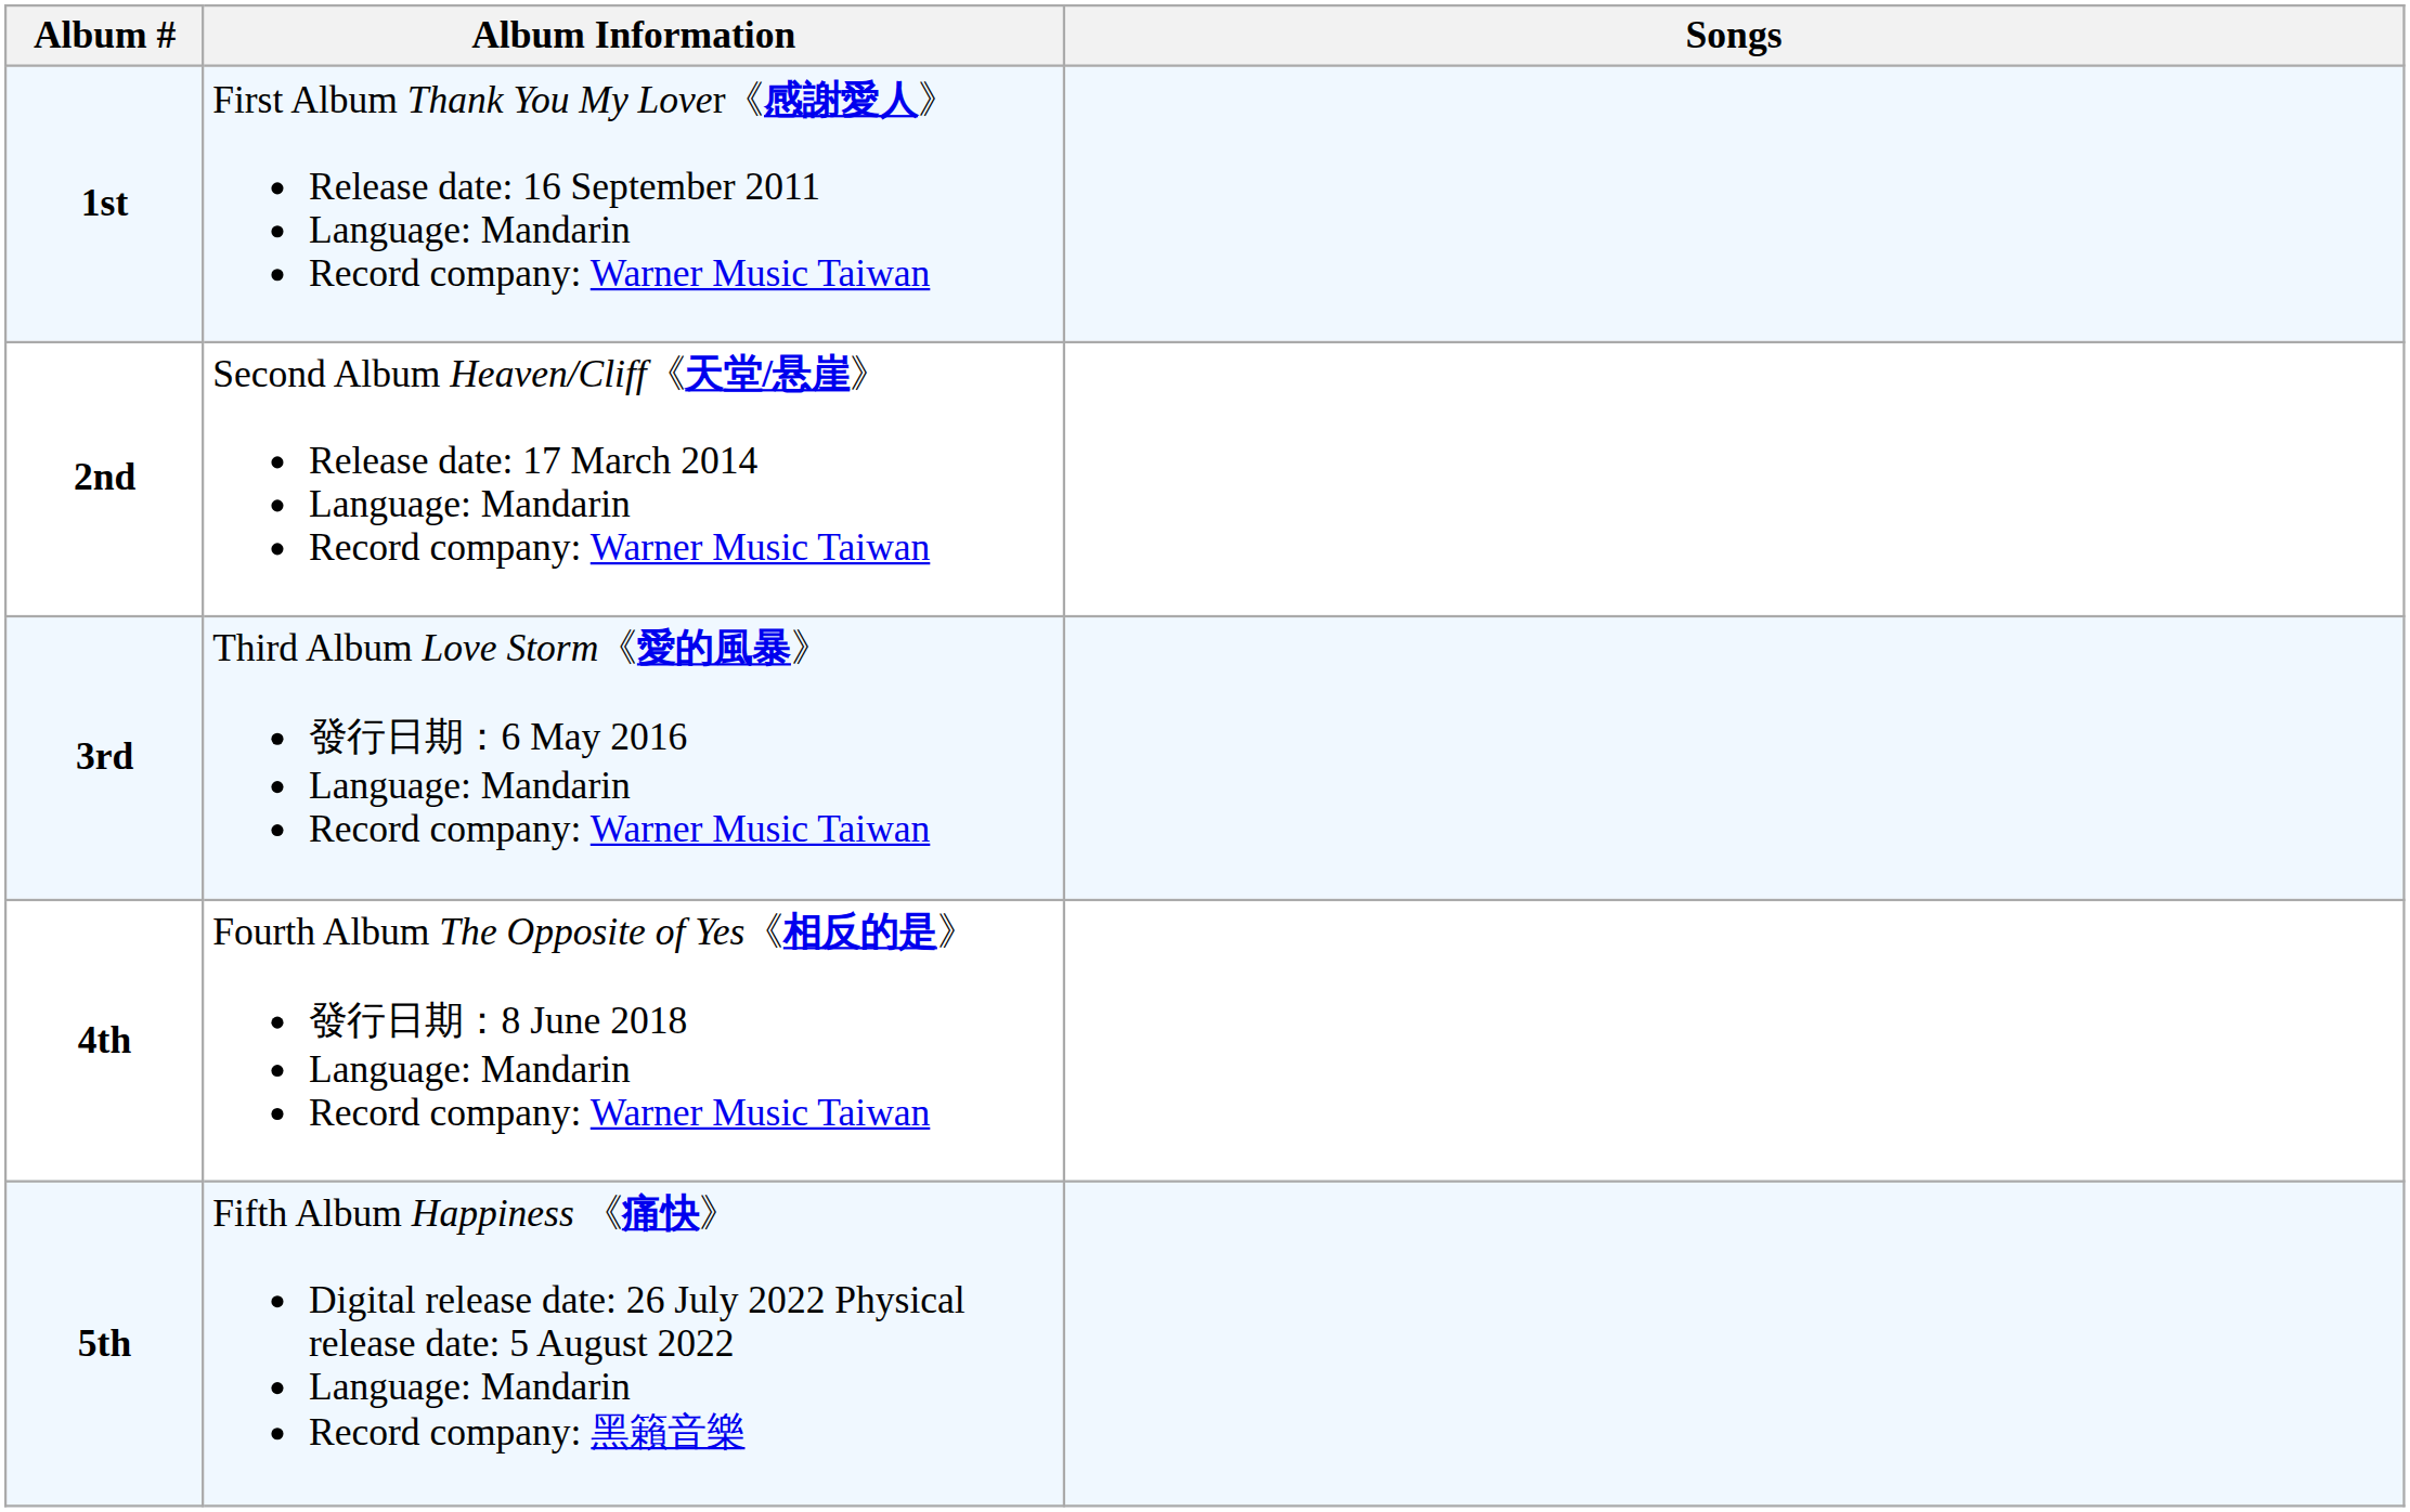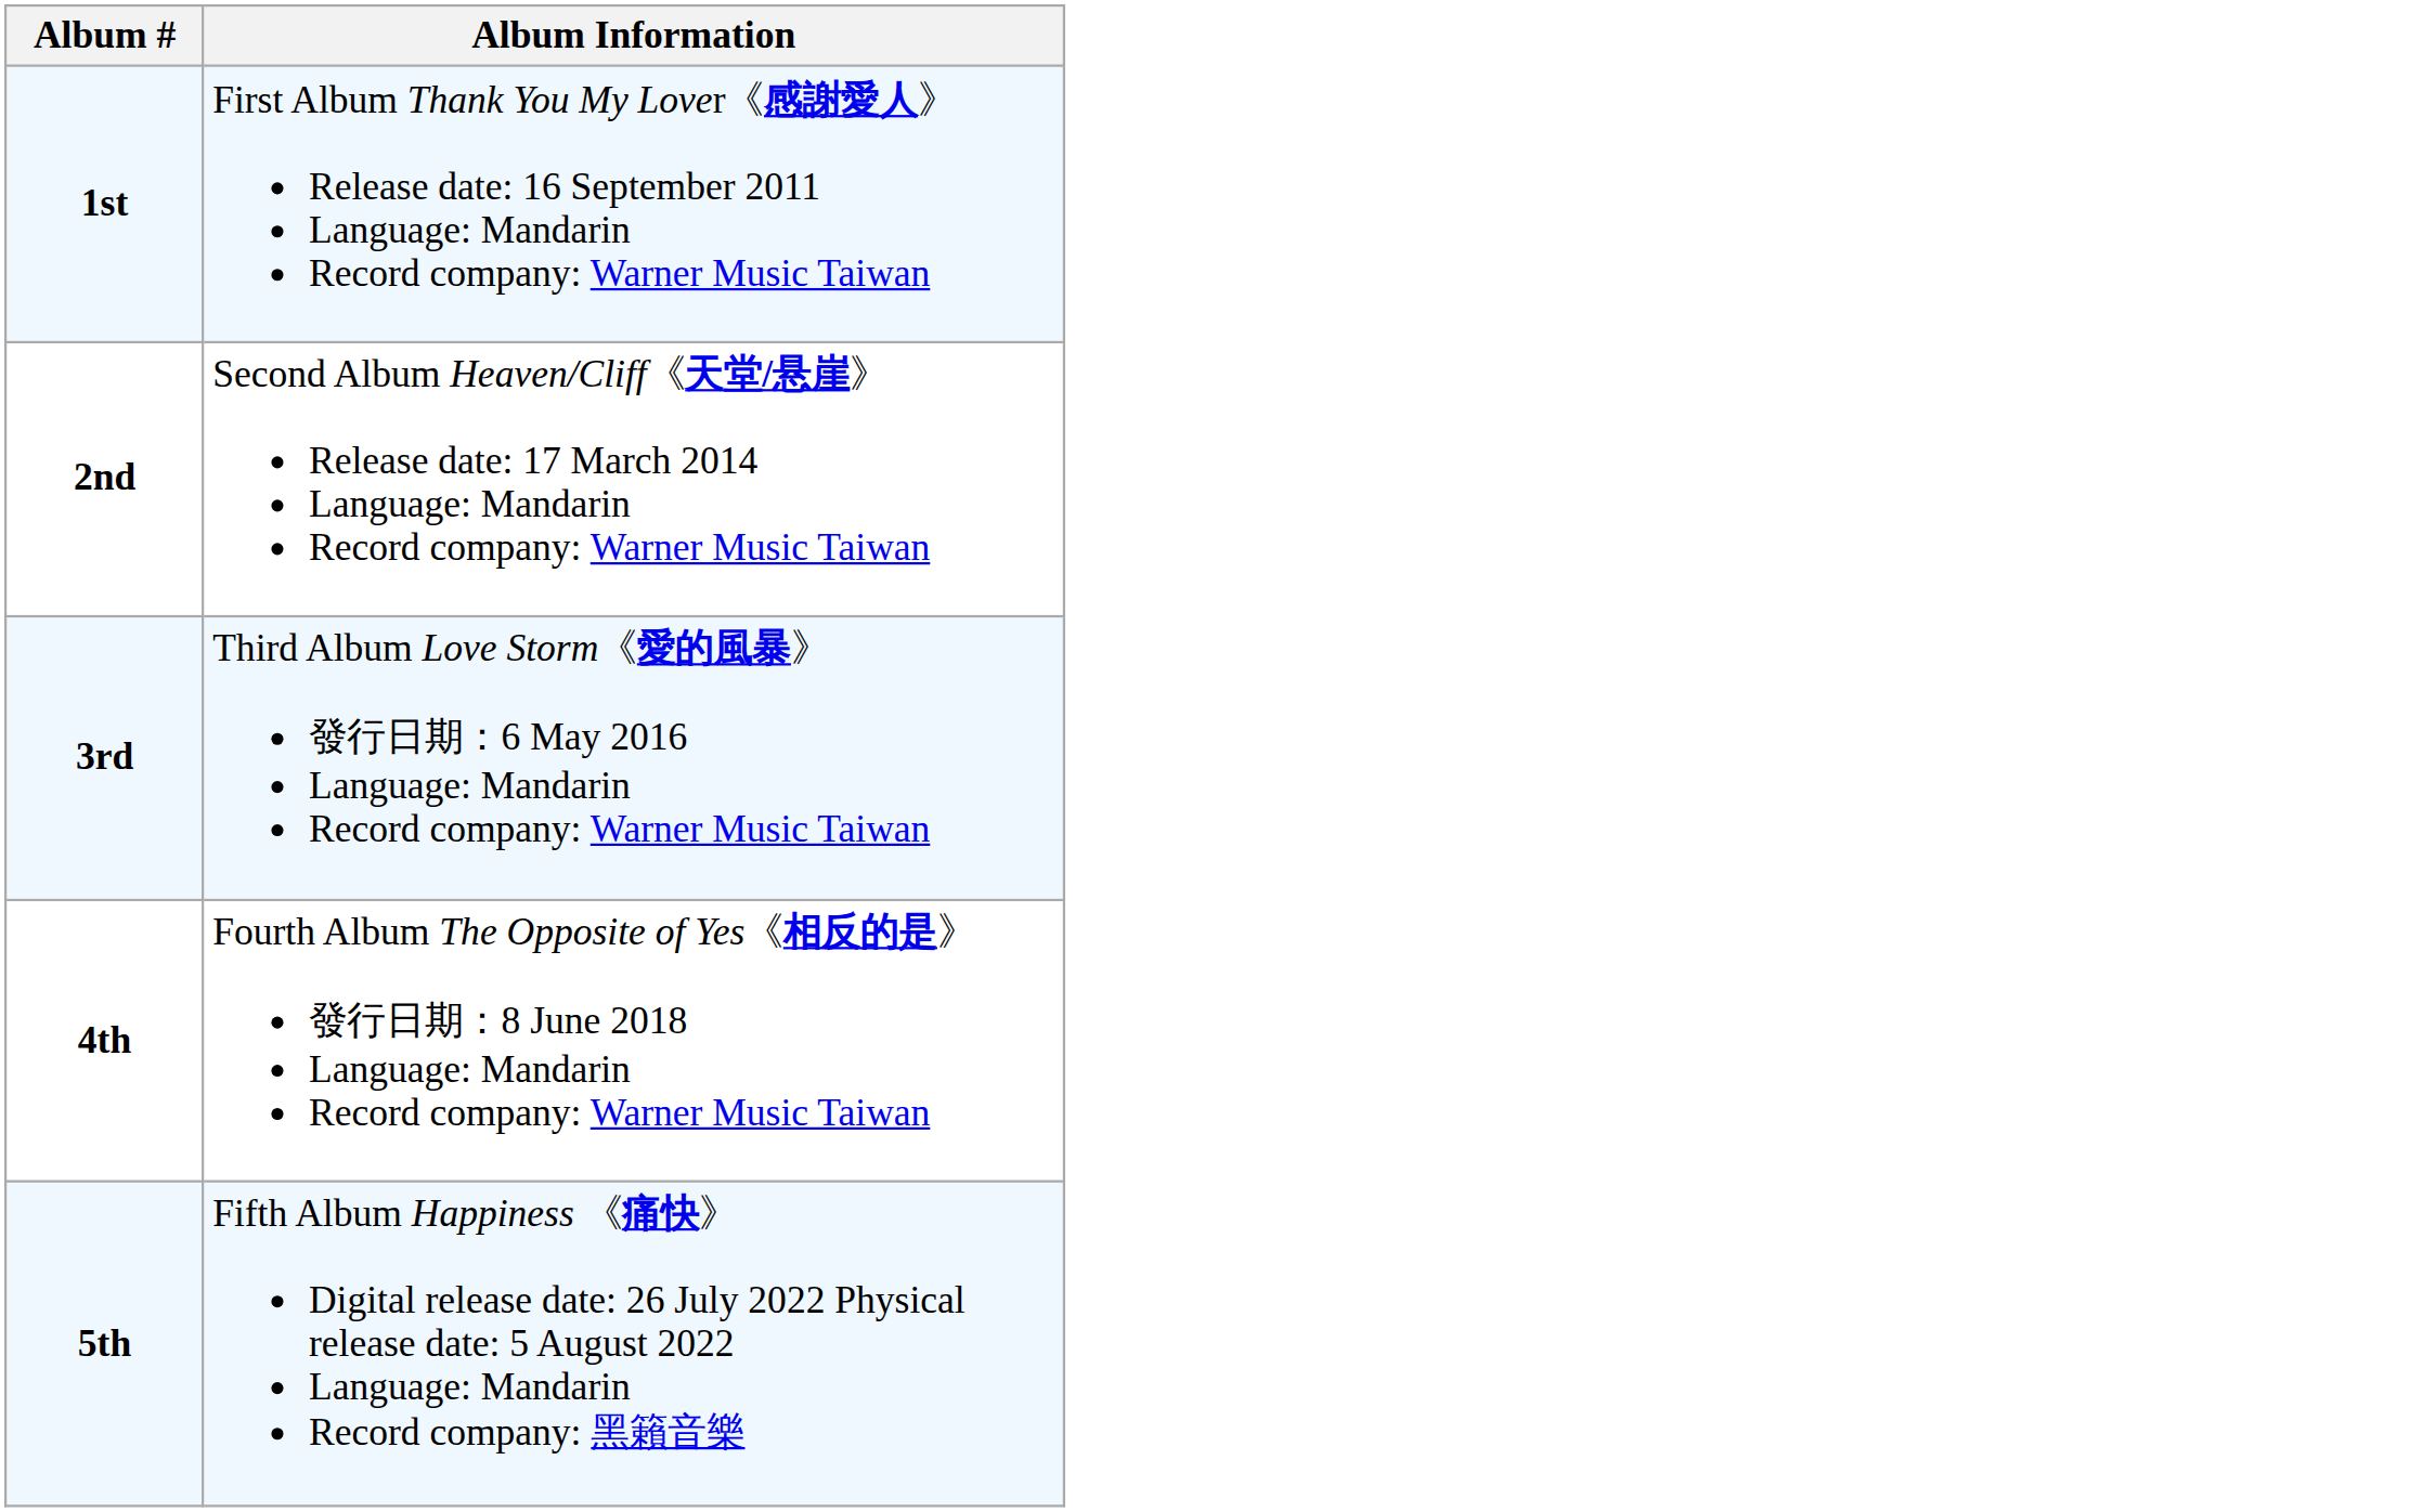- column: Songs
